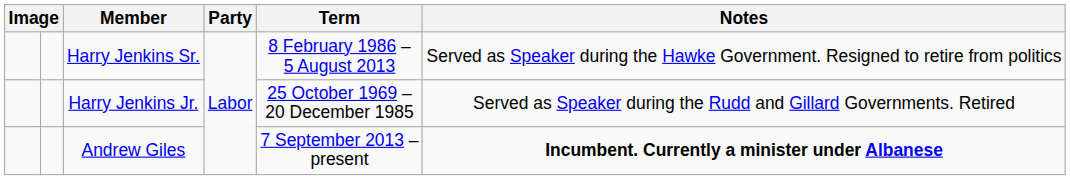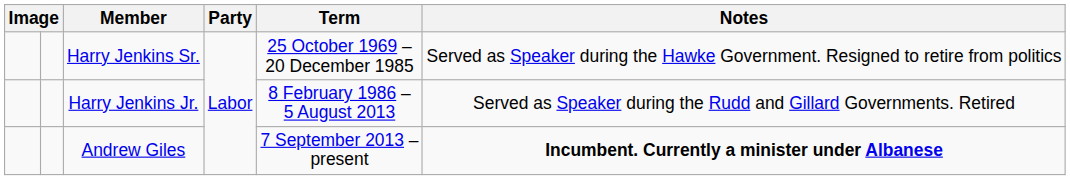Harry Jenkins Sr. | Term: 8 February 1986 – 5 August 2013 -> 25 October 1969 – 20 December 1985
Harry Jenkins Jr. | Term: 25 October 1969 – 20 December 1985 -> 8 February 1986 – 5 August 2013
